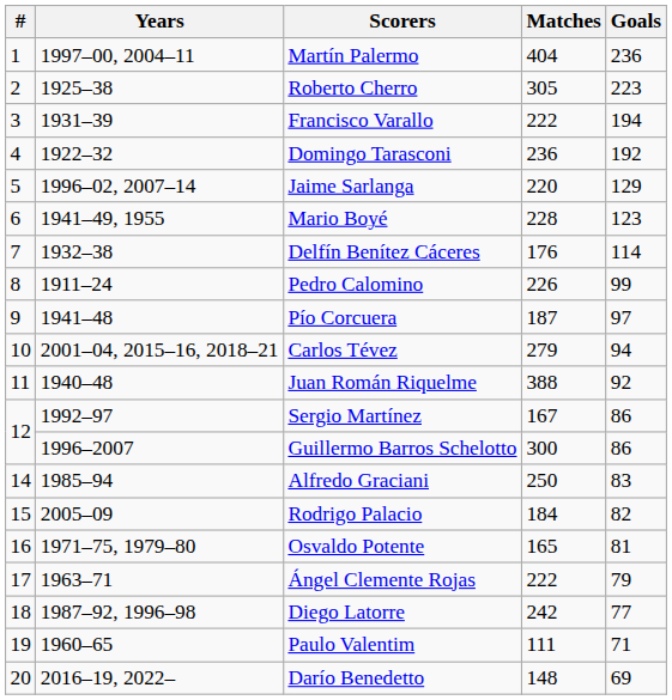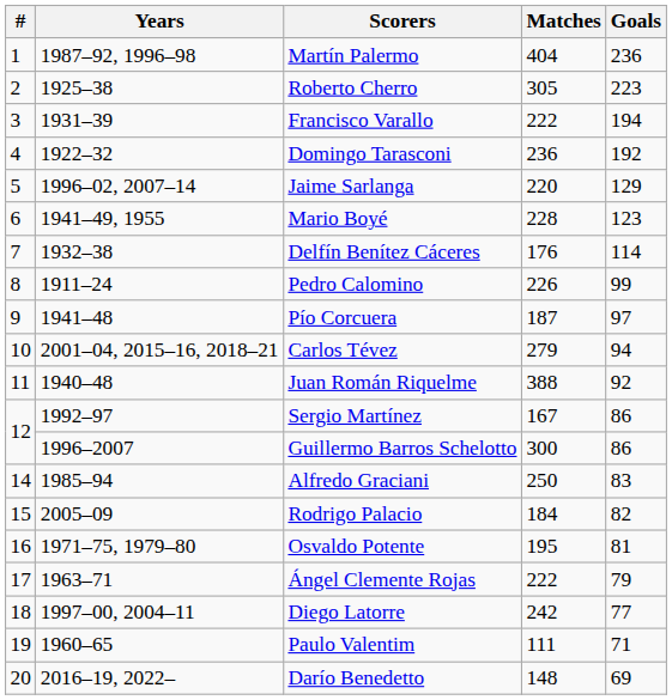Martín Palermo | Years: 1997–00, 2004–11 -> 1987–92, 1996–98
Osvaldo Potente | Matches: 165 -> 195
Diego Latorre | Years: 1987–92, 1996–98 -> 1997–00, 2004–11
